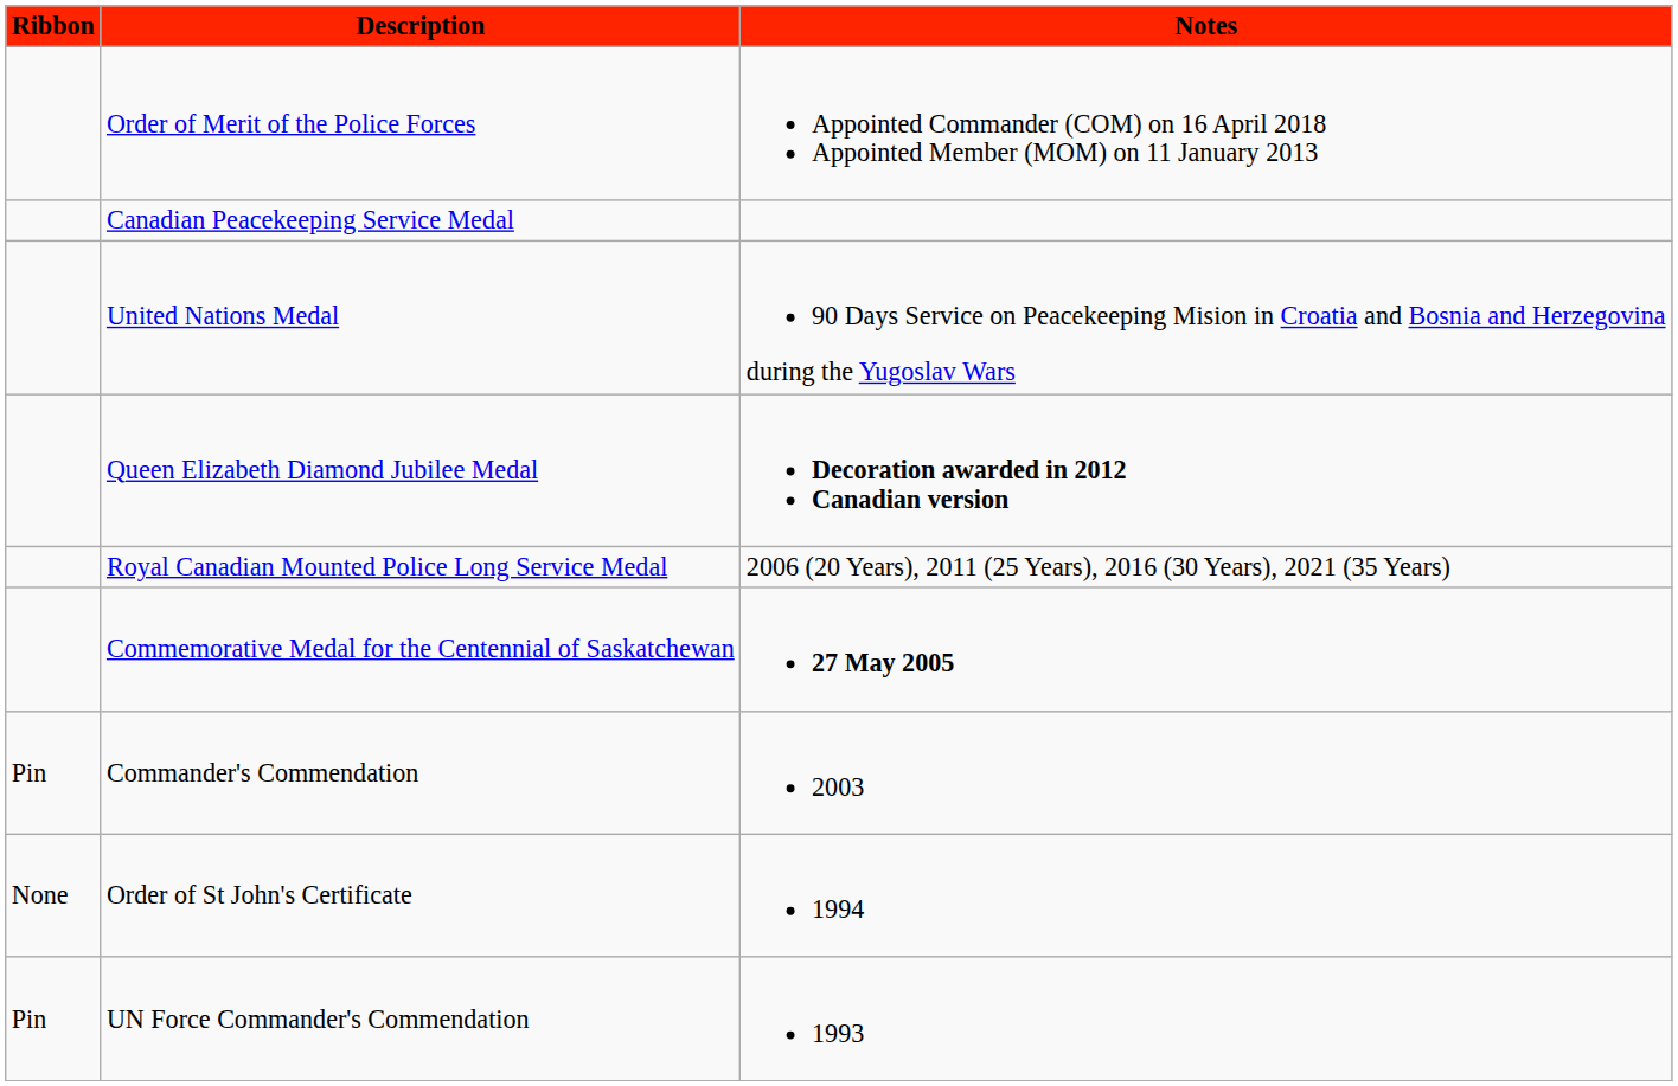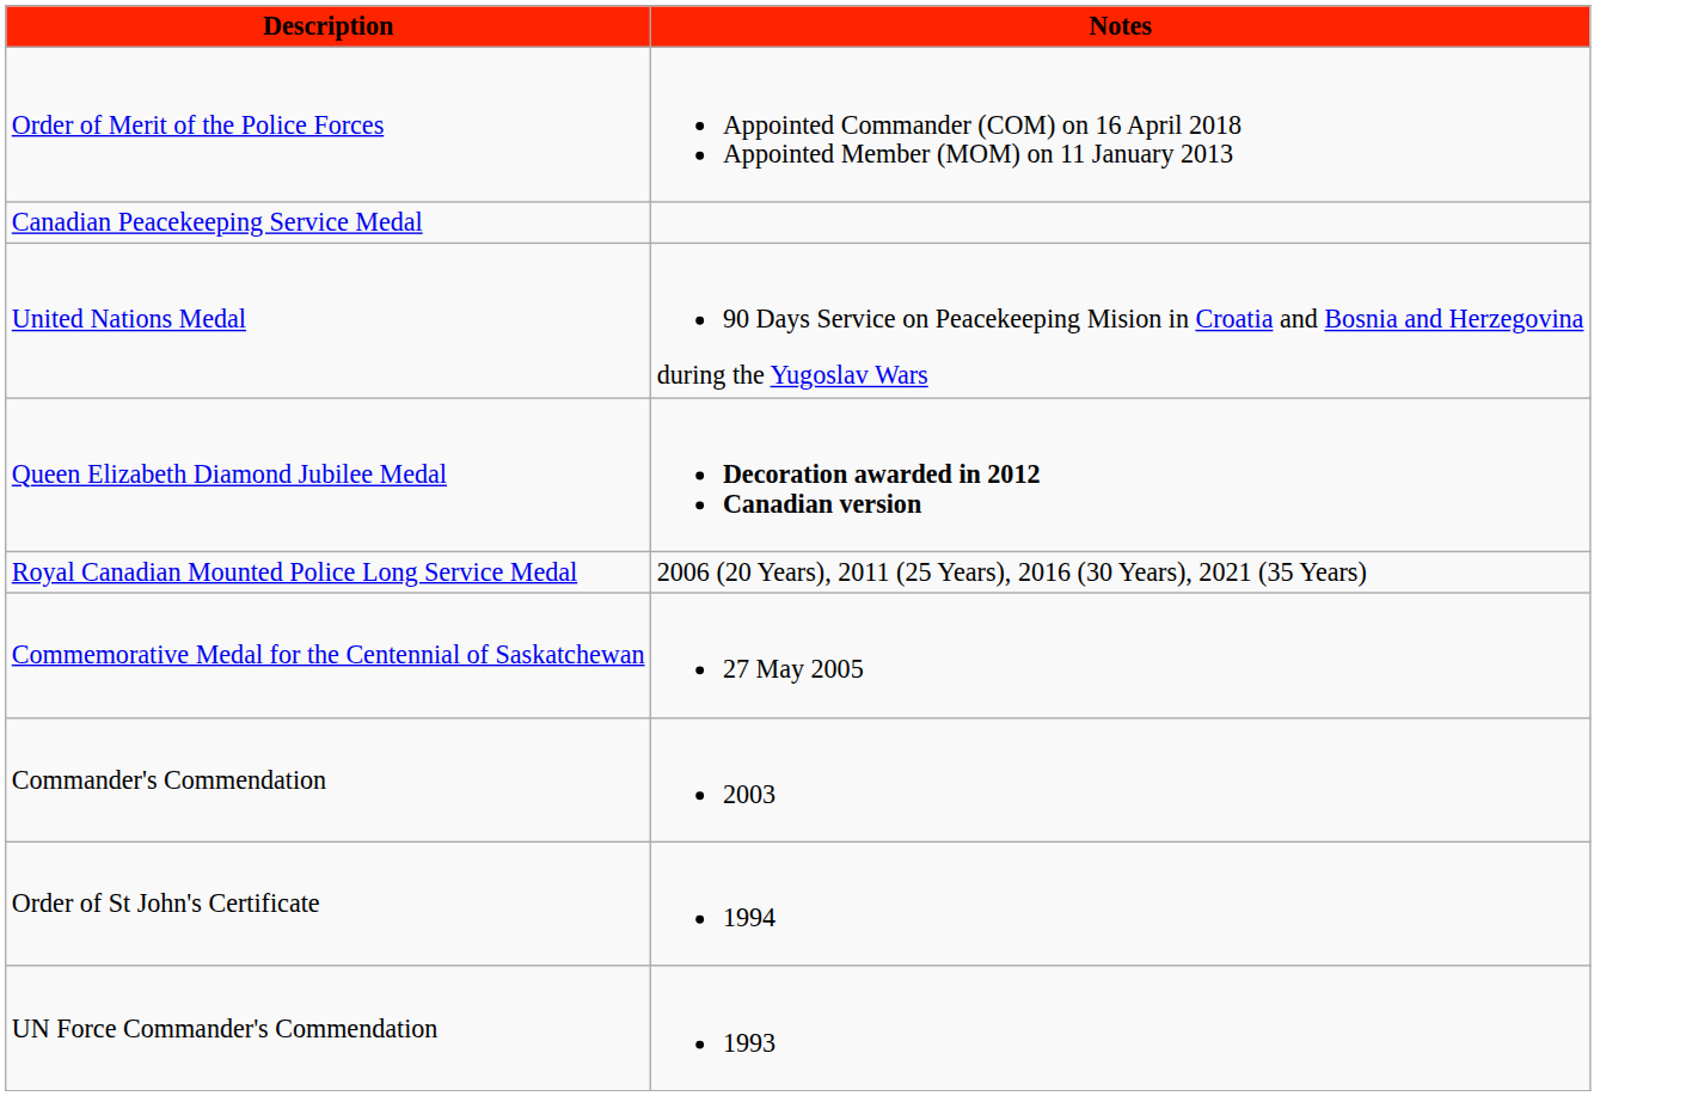- column: Ribbon | Pin | None | Pin
Commemorative Medal for the Centennial of Saskatchewan | Notes: bold -> normal
